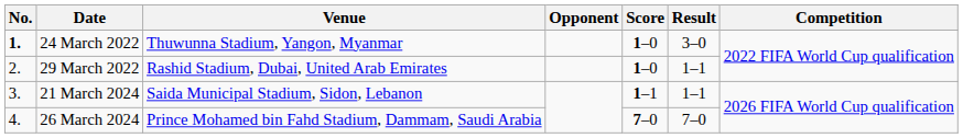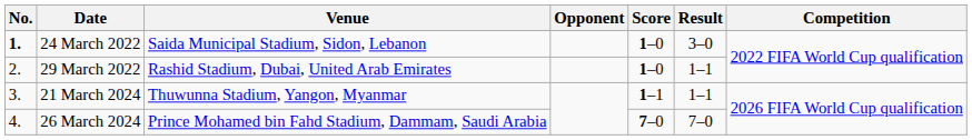24 March 2022 | Venue: Thuwunna Stadium, Yangon, Myanmar -> Saida Municipal Stadium, Sidon, Lebanon
21 March 2024 | Venue: Saida Municipal Stadium, Sidon, Lebanon -> Thuwunna Stadium, Yangon, Myanmar
